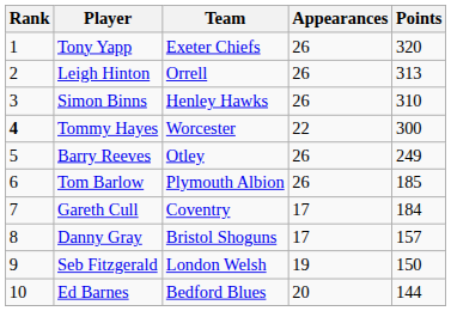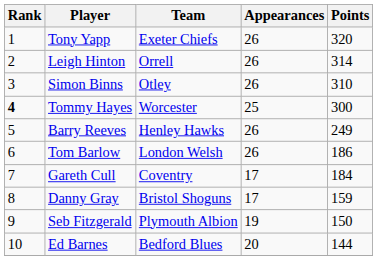Leigh Hinton | Points: 313 -> 314
Simon Binns | Team: Henley Hawks -> Otley
Tommy Hayes | Appearances: 22 -> 25
Barry Reeves | Team: Otley -> Henley Hawks
Tom Barlow | Team: Plymouth Albion -> London Welsh
Tom Barlow | Points: 185 -> 186
Danny Gray | Points: 157 -> 159
Seb Fitzgerald | Team: London Welsh -> Plymouth Albion
